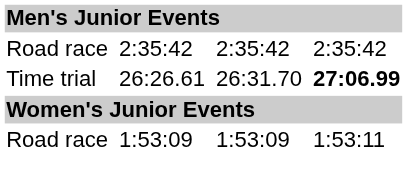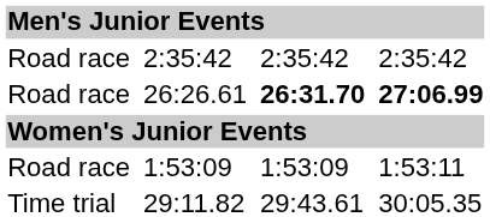26:26.61 | column 1: Time trial -> Road race
26:26.61 | column 5: normal -> bold
+ row: Time trial | 29:11.82 | 29:43.61 | 30:05.35
